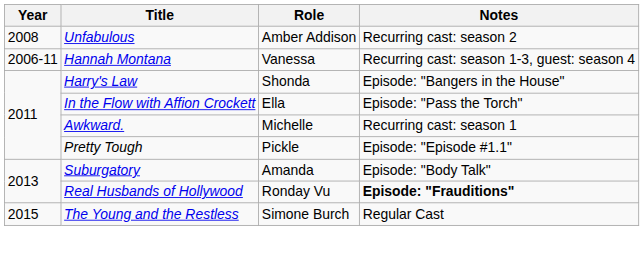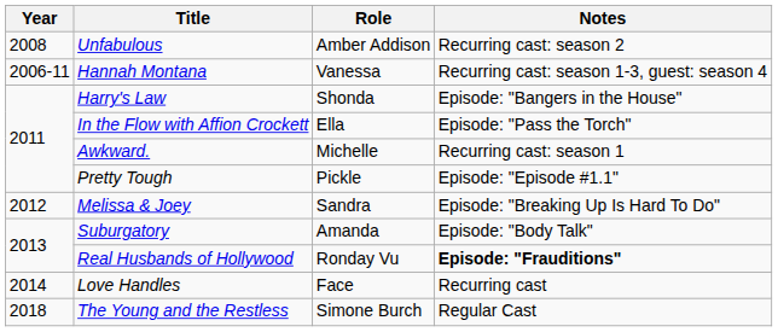+ row: 2012 | Melissa & Joey | Sandra | Episode: "Breaking Up Is Hard To Do"
+ row: 2014 | Love Handles | Face | Recurring cast
The Young and the Restless | Year: 2015 -> 2018
